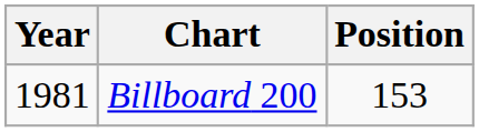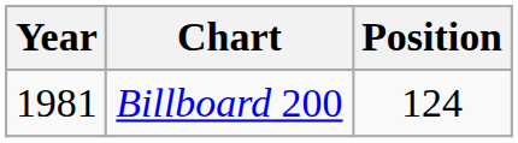Billboard 200 | Position: 153 -> 124
